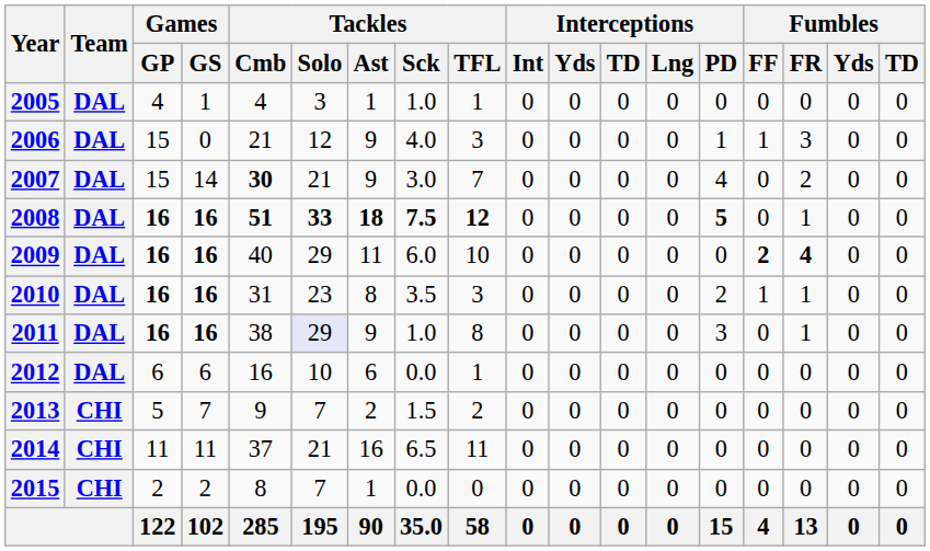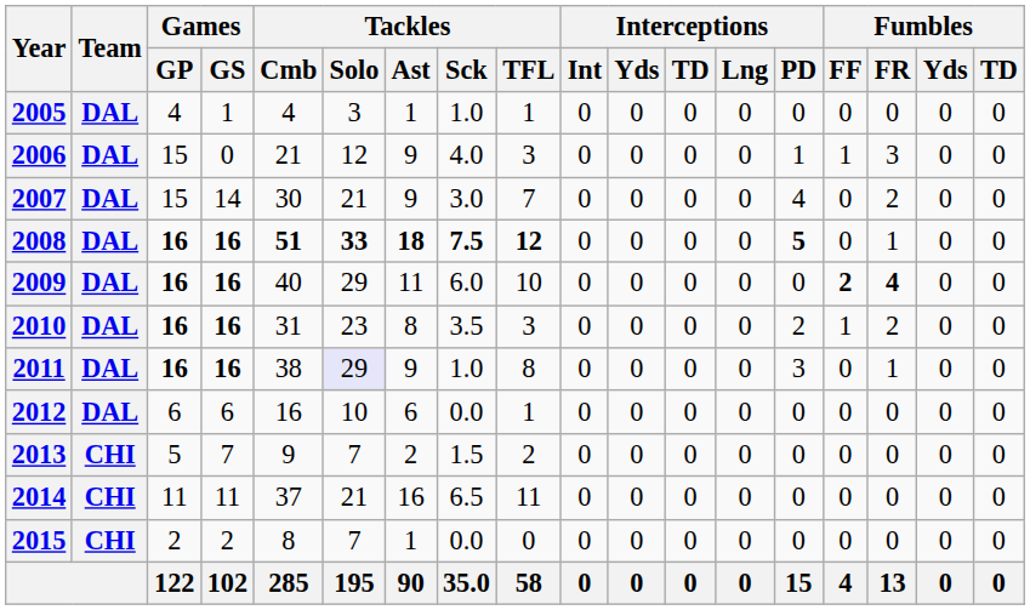2007 | Tackles / Cmb: bold -> normal
2010 | Fumbles / FR: 1 -> 2
